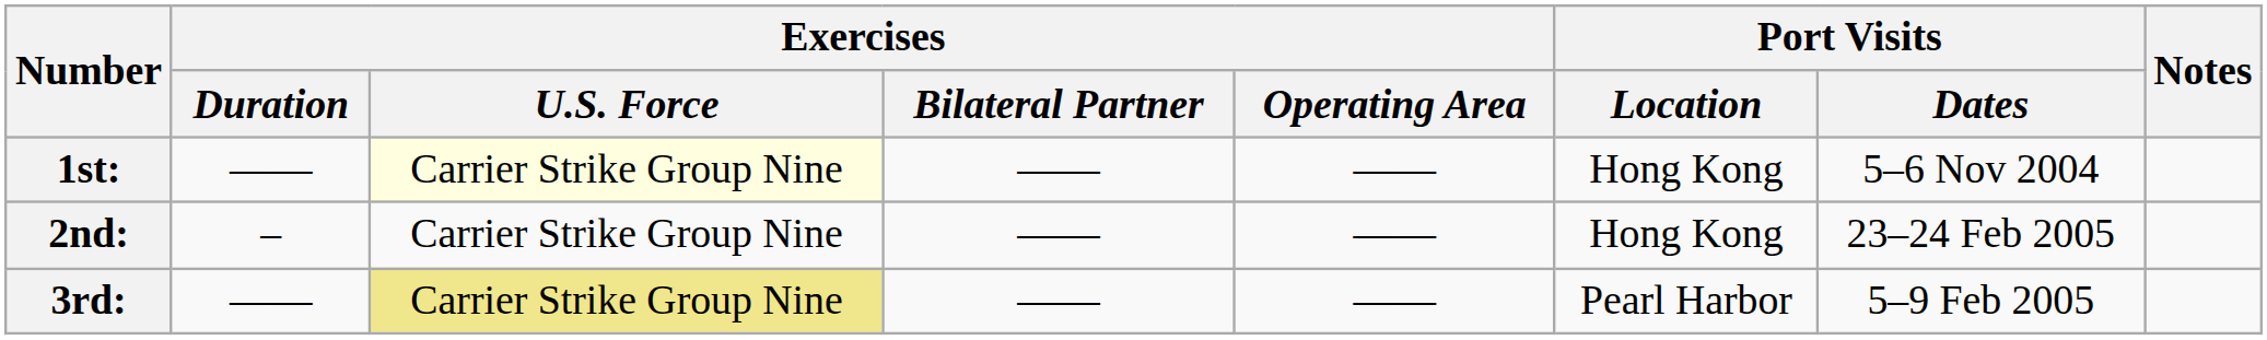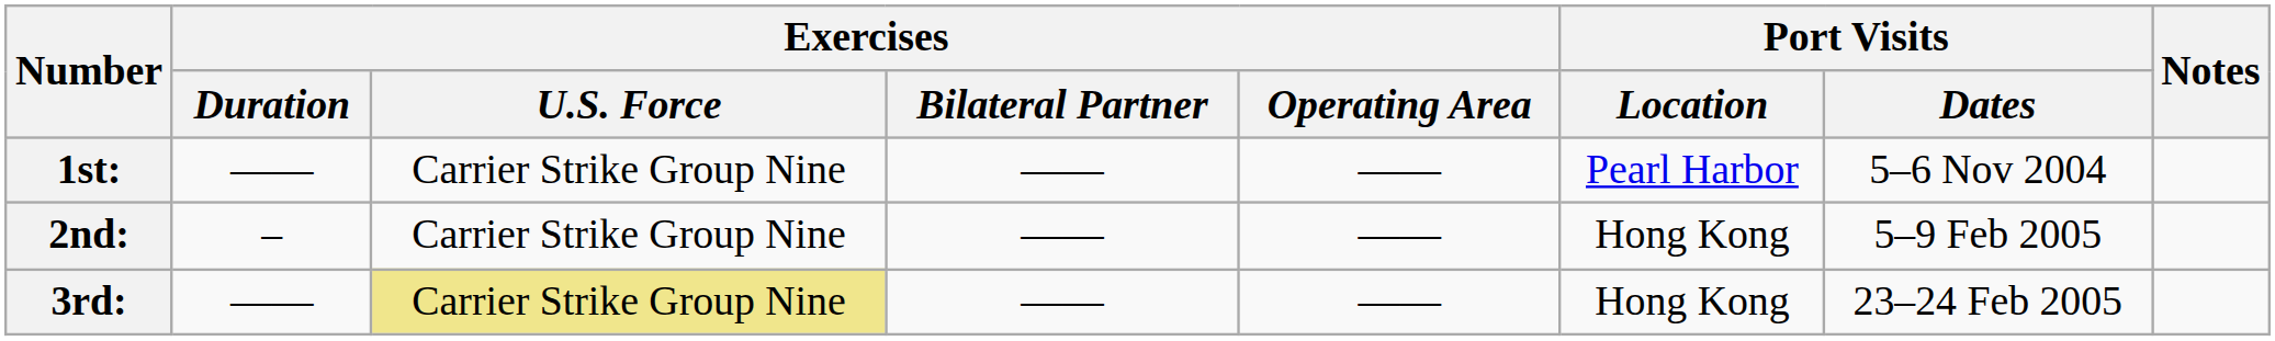1st: | Exercises / U.S. Force: lightyellow background -> no background
1st: | Port Visits / Location: Hong Kong -> Pearl Harbor
2nd: | Port Visits / Dates: 23–24 Feb 2005 -> 5–9 Feb 2005
3rd: | Port Visits / Location: Pearl Harbor -> Hong Kong
3rd: | Port Visits / Dates: 5–9 Feb 2005 -> 23–24 Feb 2005
